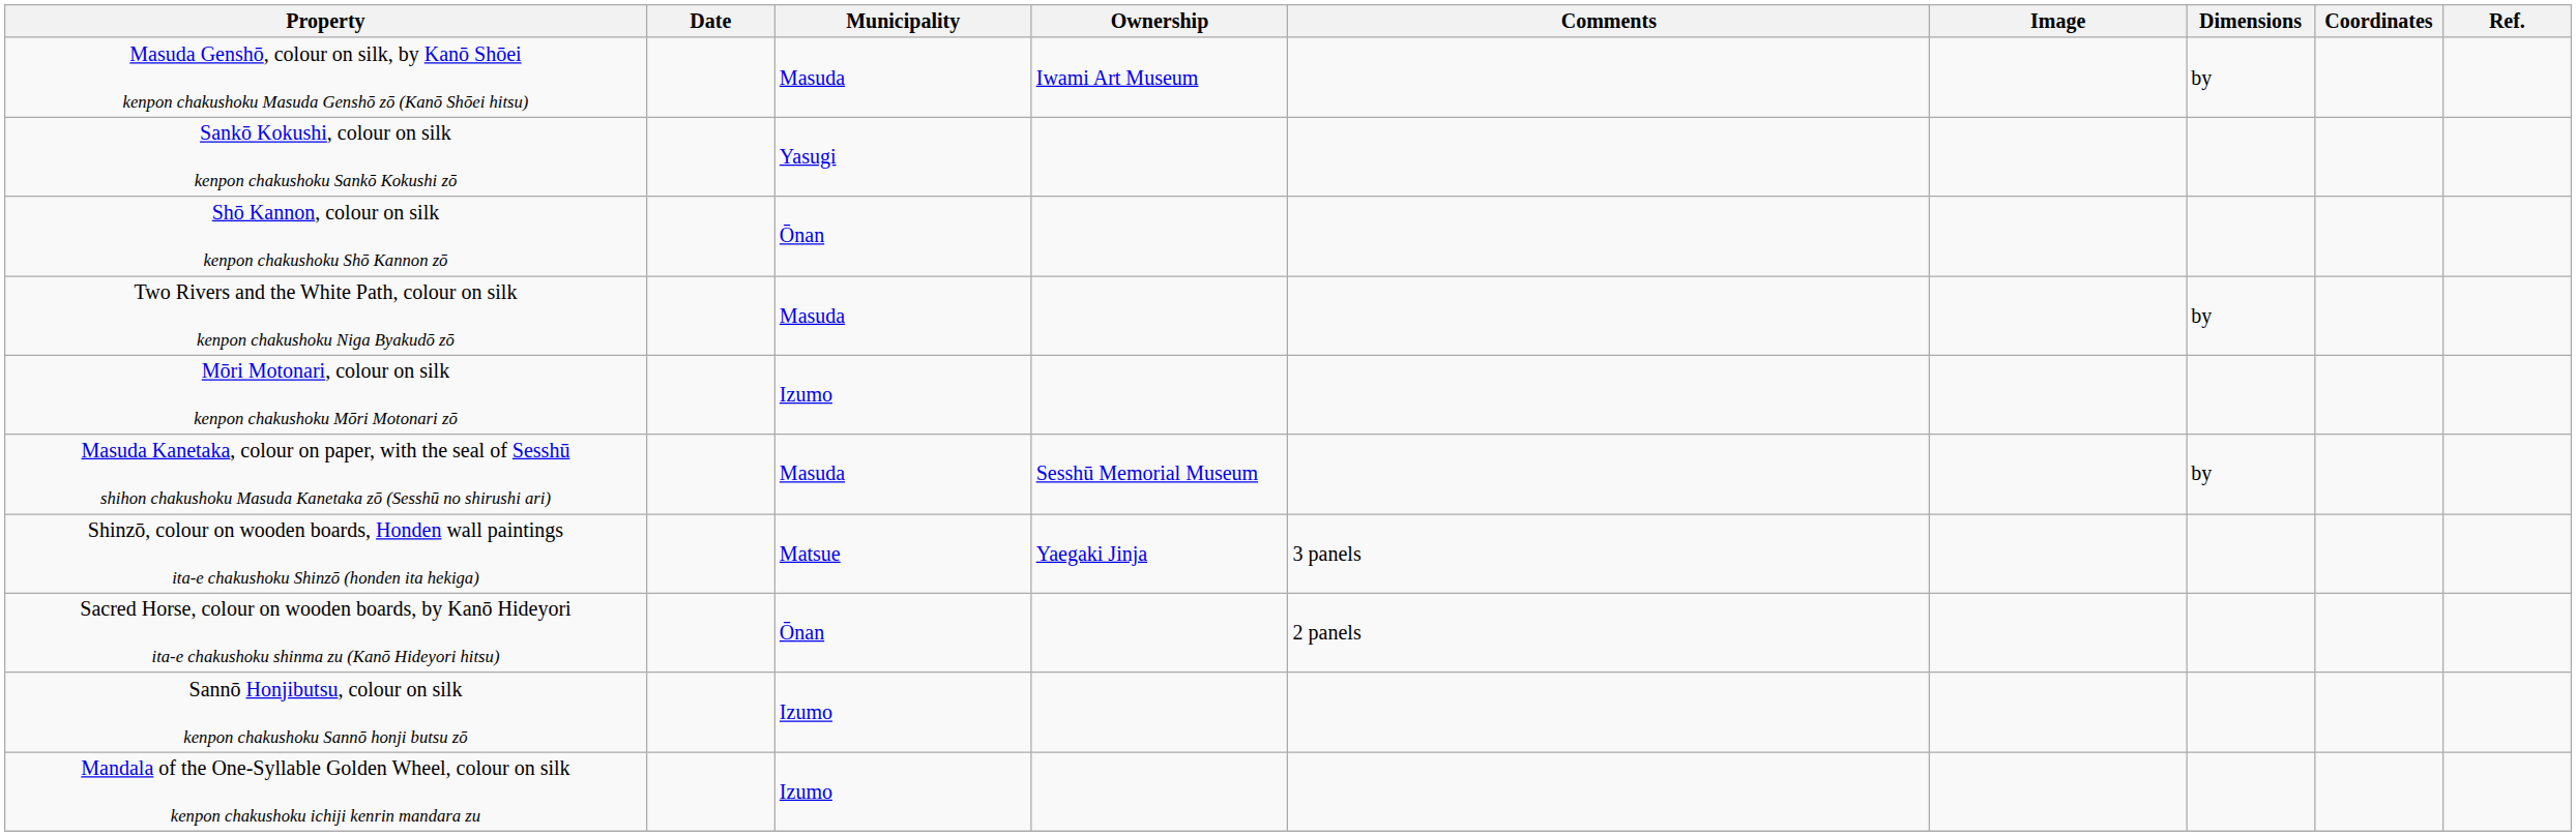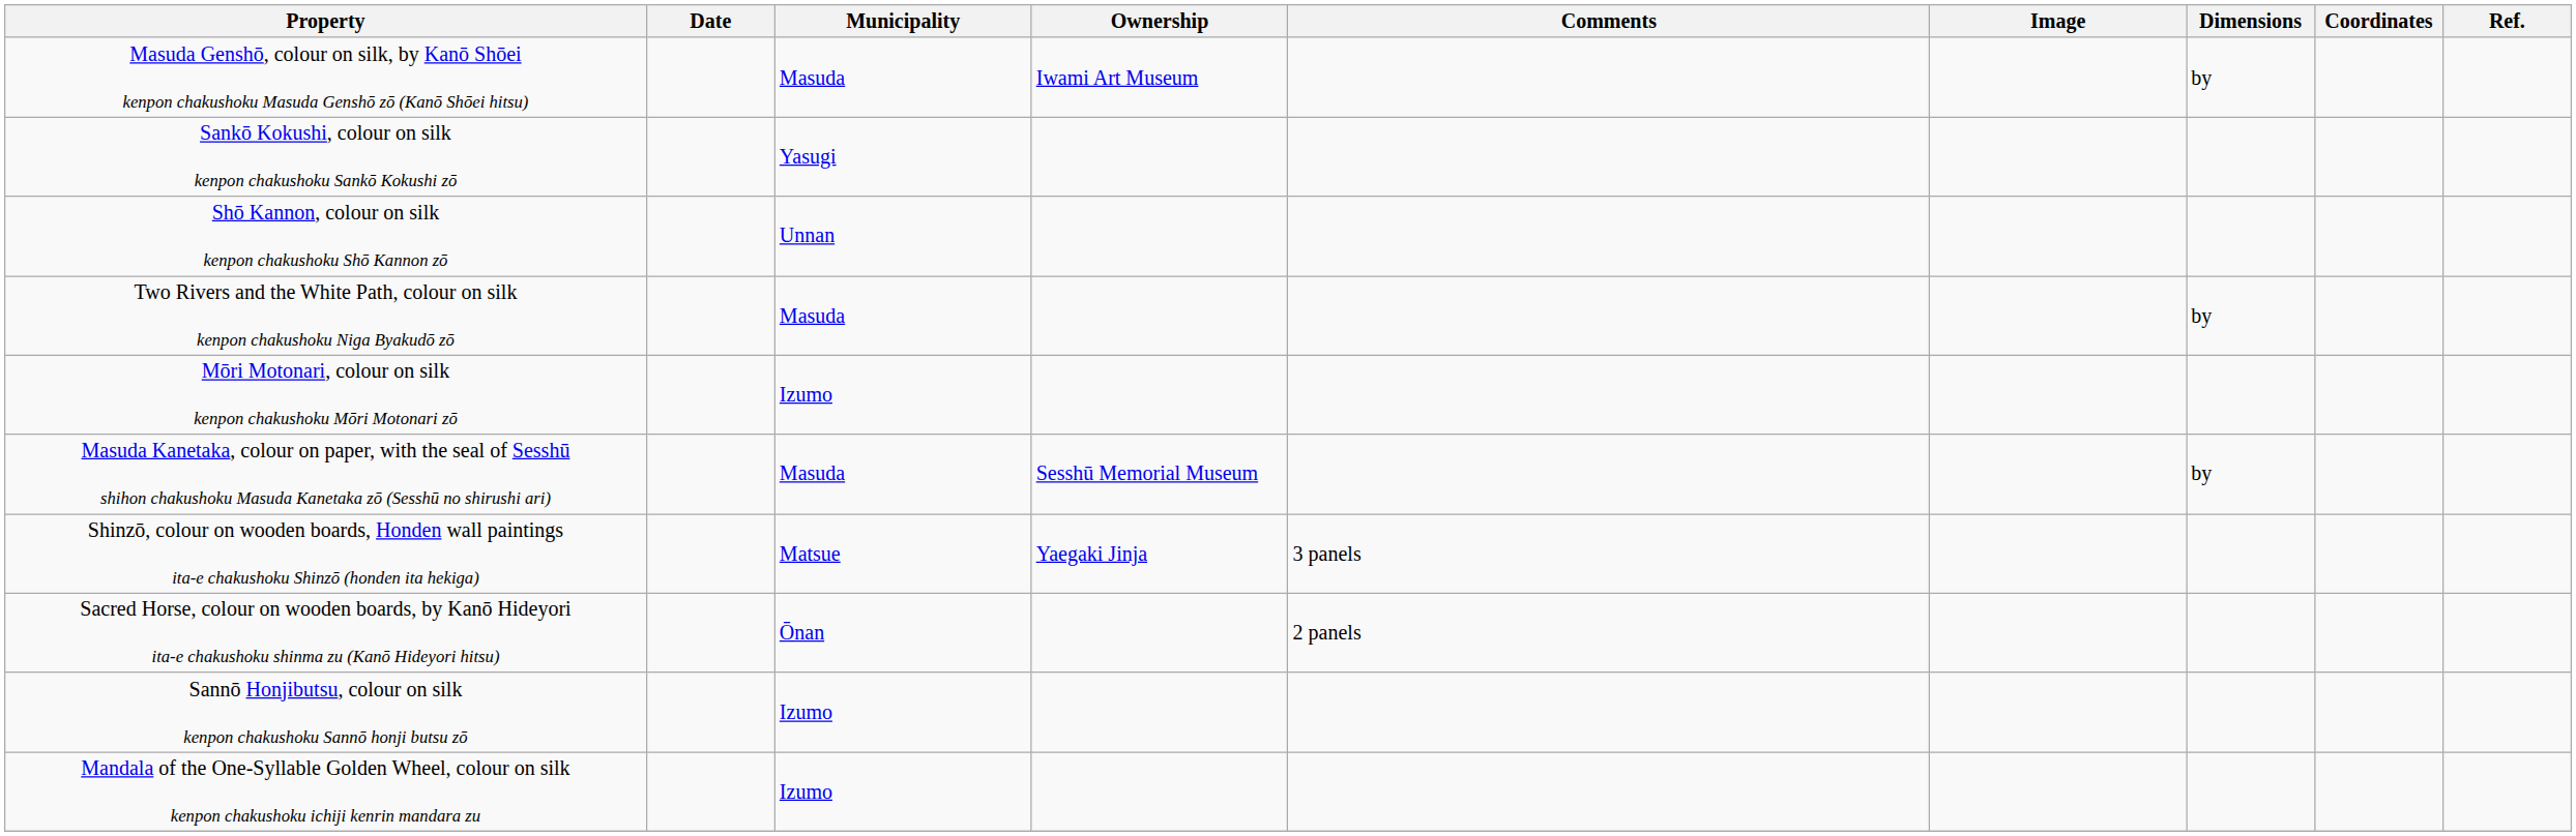Shō Kannon, colour on silk kenpon chakushoku Shō Kannon zō | Municipality: Ōnan -> Unnan
